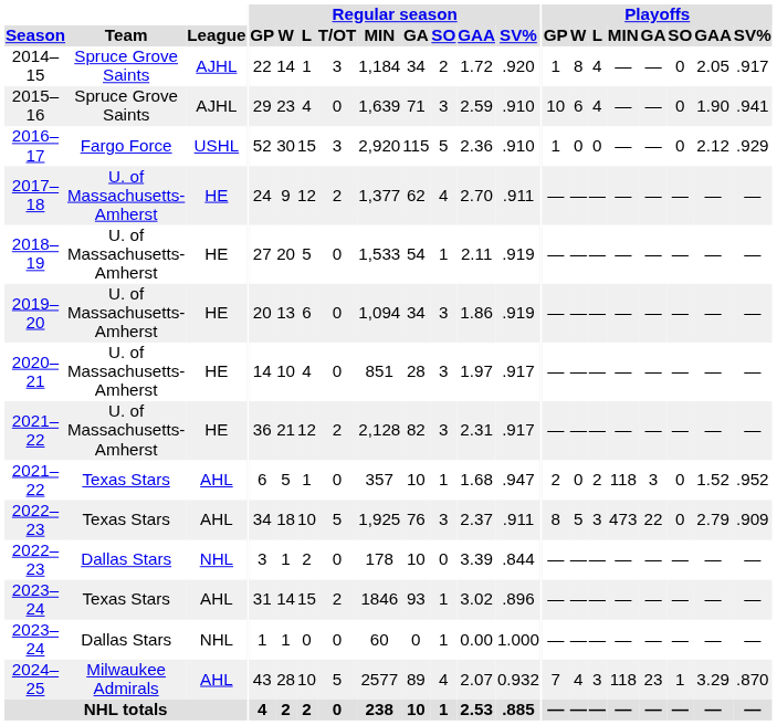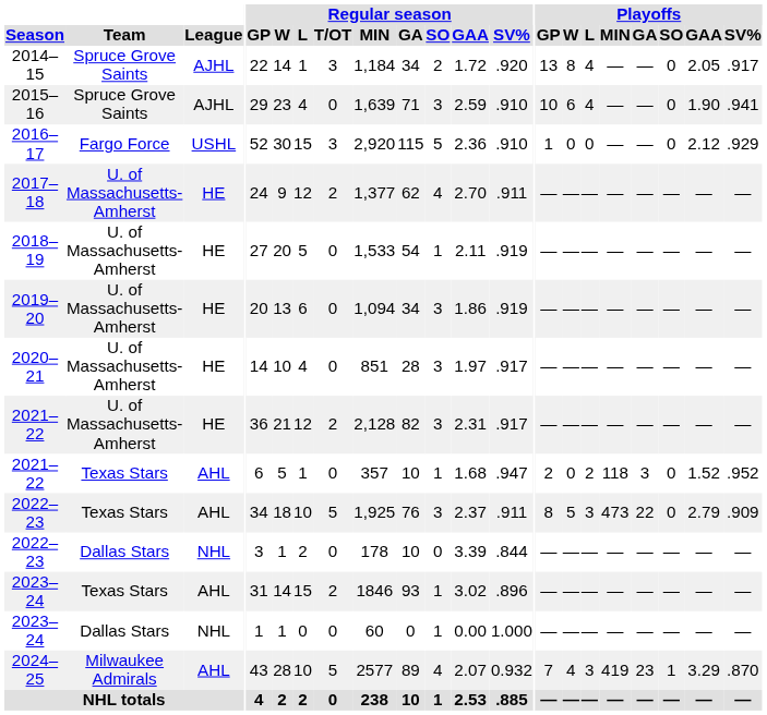2014–15 | Playoffs / GP: 1 -> 13
2024–25 | Playoffs / MIN: 118 -> 419
